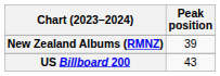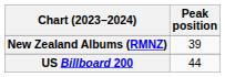US Billboard 200 | Peak position: 43 -> 44
